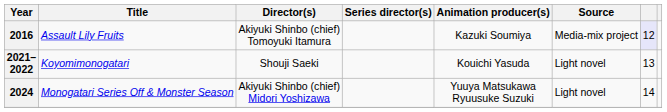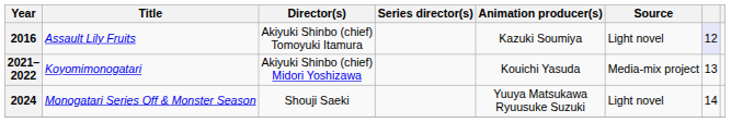2016 | Source: Media-mix project -> Light novel
2021–2022 | Director(s): Shouji Saeki -> Akiyuki Shinbo (chief) Midori Yoshizawa
2021–2022 | Source: Light novel -> Media-mix project
2024 | Director(s): Akiyuki Shinbo (chief) Midori Yoshizawa -> Shouji Saeki
